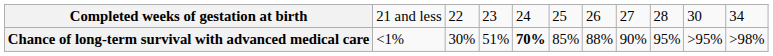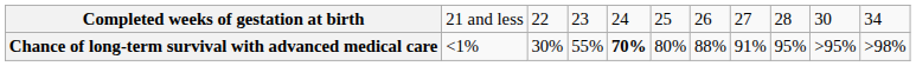Chance of long-term survival with advanced medical care | column 4: 51% -> 55%
Chance of long-term survival with advanced medical care | column 6: 85% -> 80%
Chance of long-term survival with advanced medical care | column 8: 90% -> 91%
